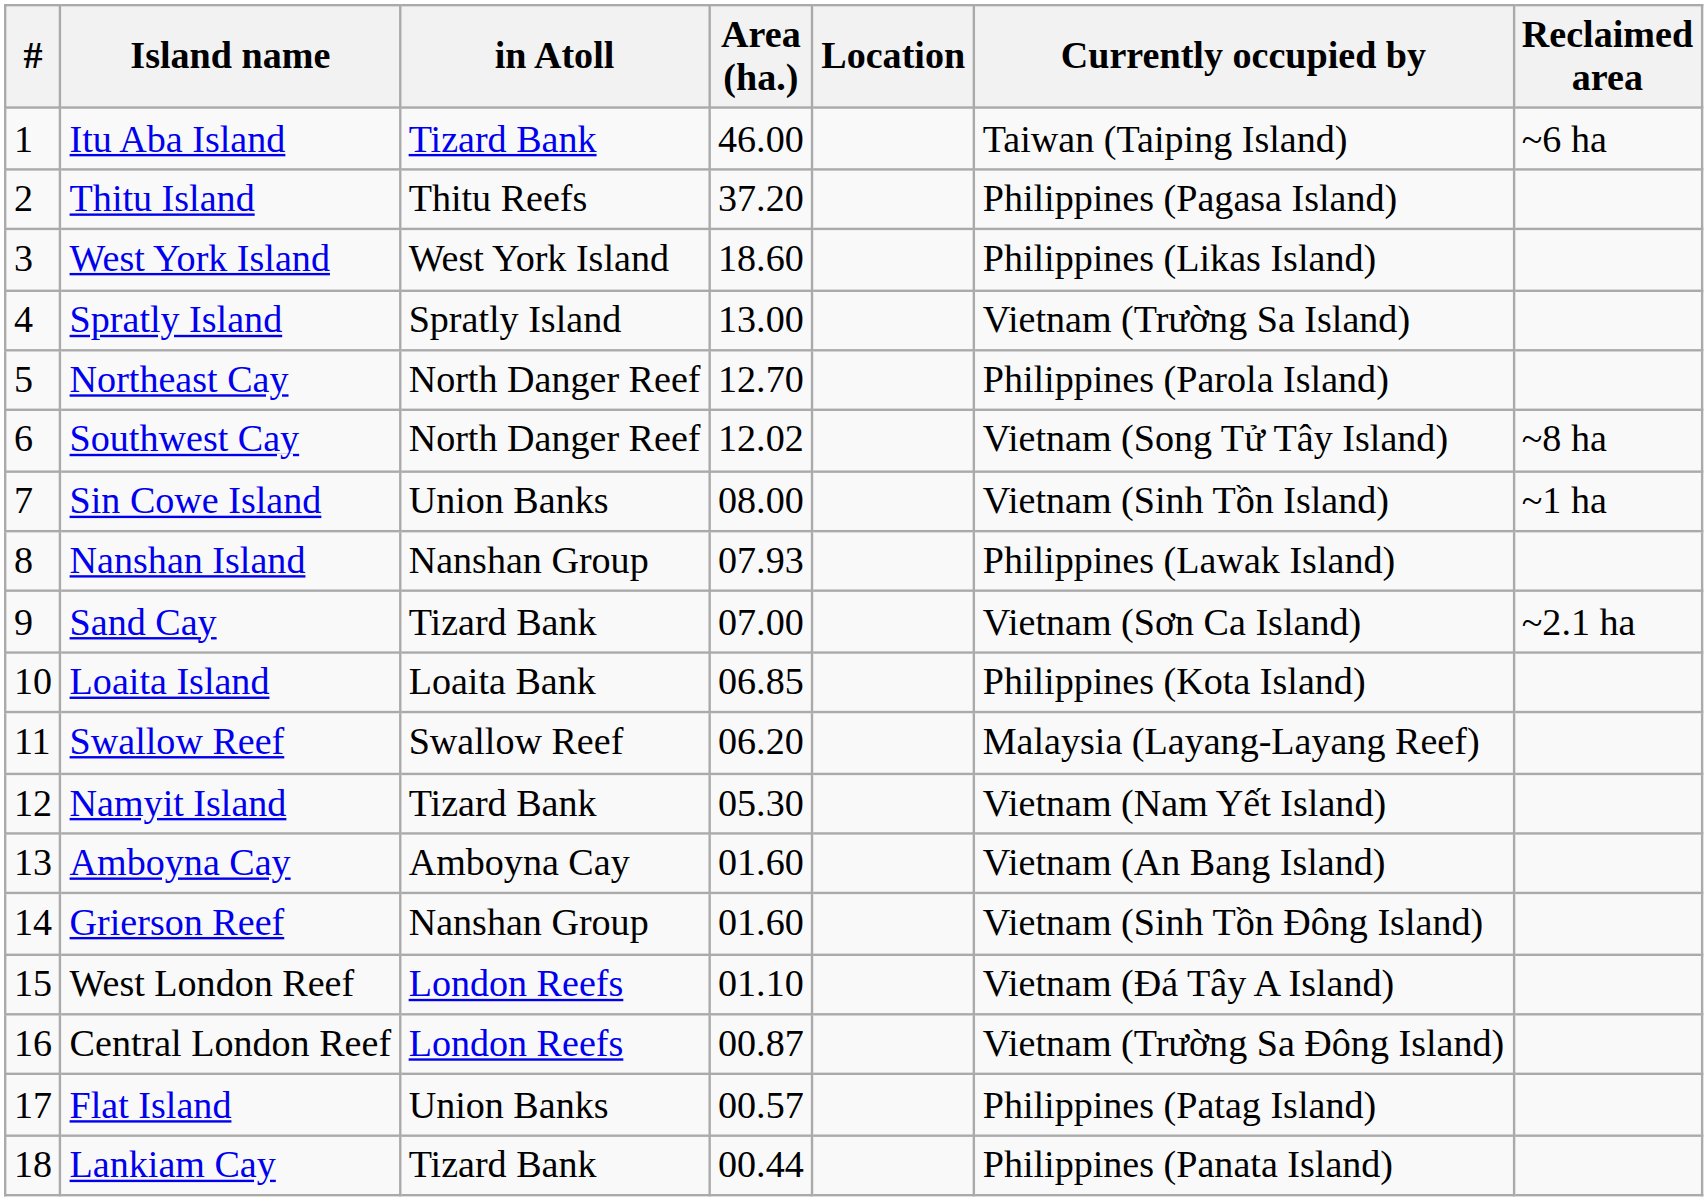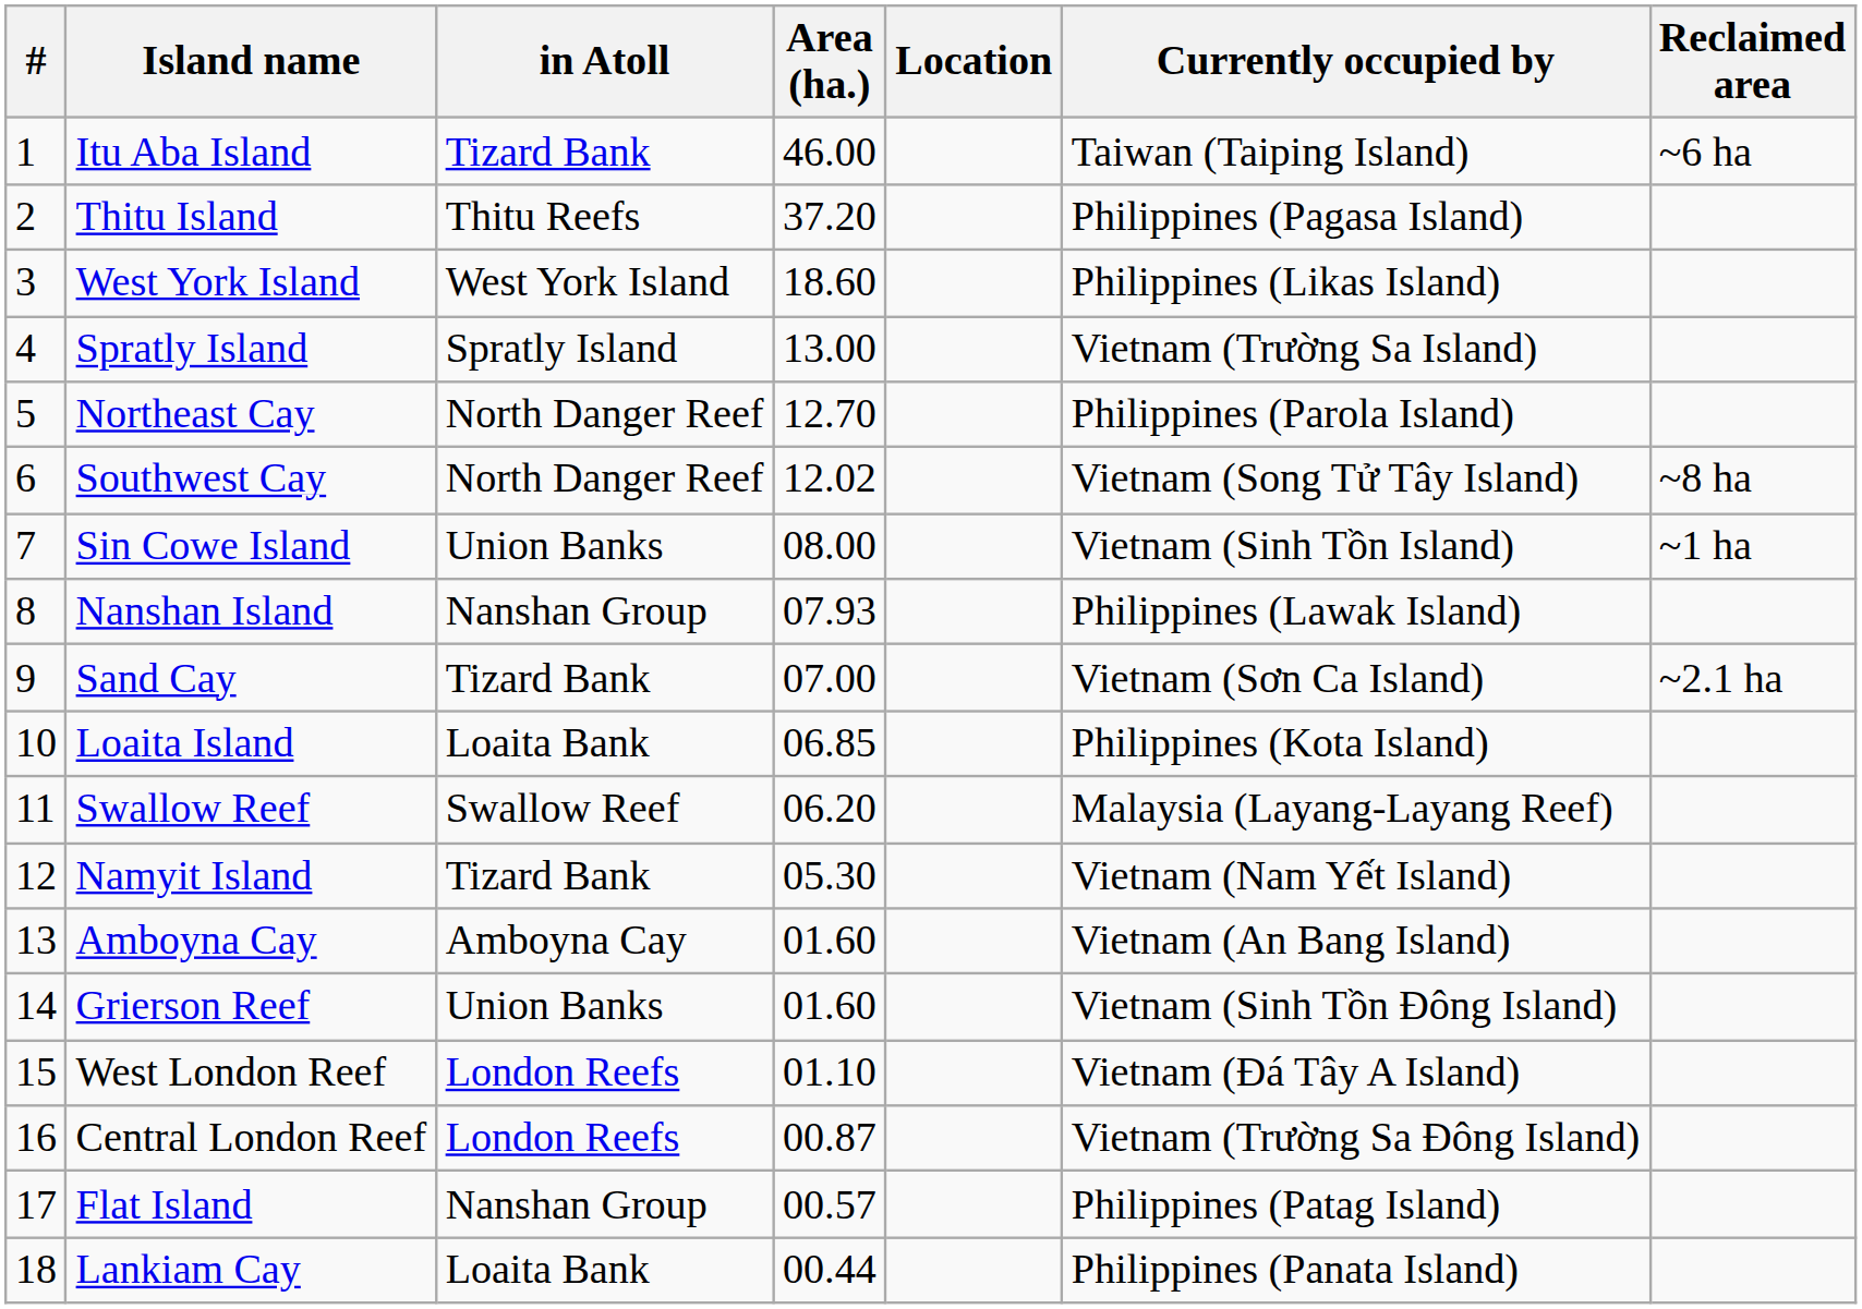Grierson Reef | in Atoll: Nanshan Group -> Union Banks
Flat Island | in Atoll: Union Banks -> Nanshan Group
Lankiam Cay | in Atoll: Tizard Bank -> Loaita Bank
